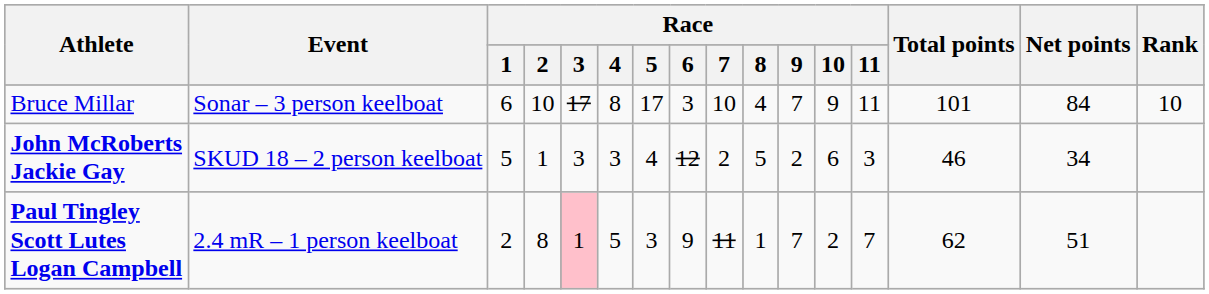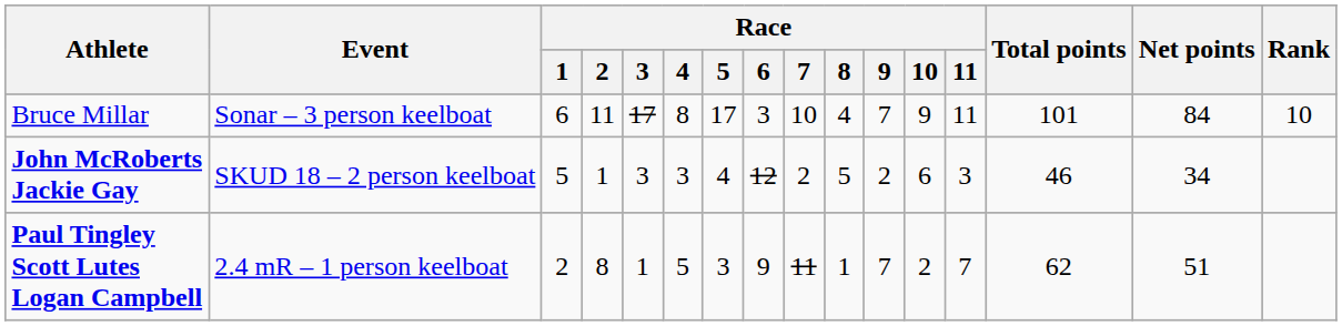Bruce Millar | Race / 2: 10 -> 11
Paul Tingley Scott Lutes Logan Campbell | Race / 3: pink background -> no background
